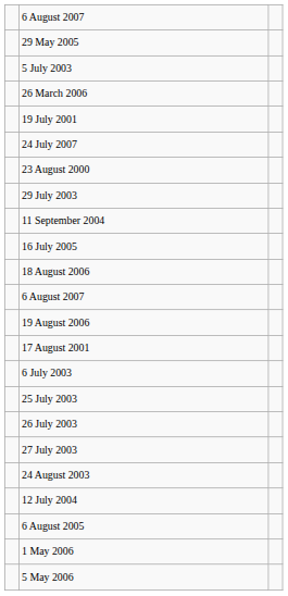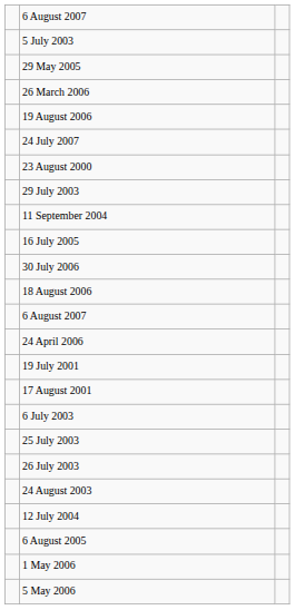rows swapped: 5 July 2003 <-> 29 May 2005
rows swapped: 19 August 2006 <-> 19 July 2001
+ row: 30 July 2006
+ row: 24 April 2006
- row: 27 July 2003
